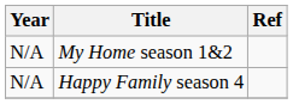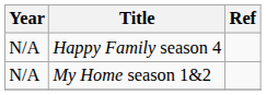rows swapped: My Home season 1&2 <-> Happy Family season 4
